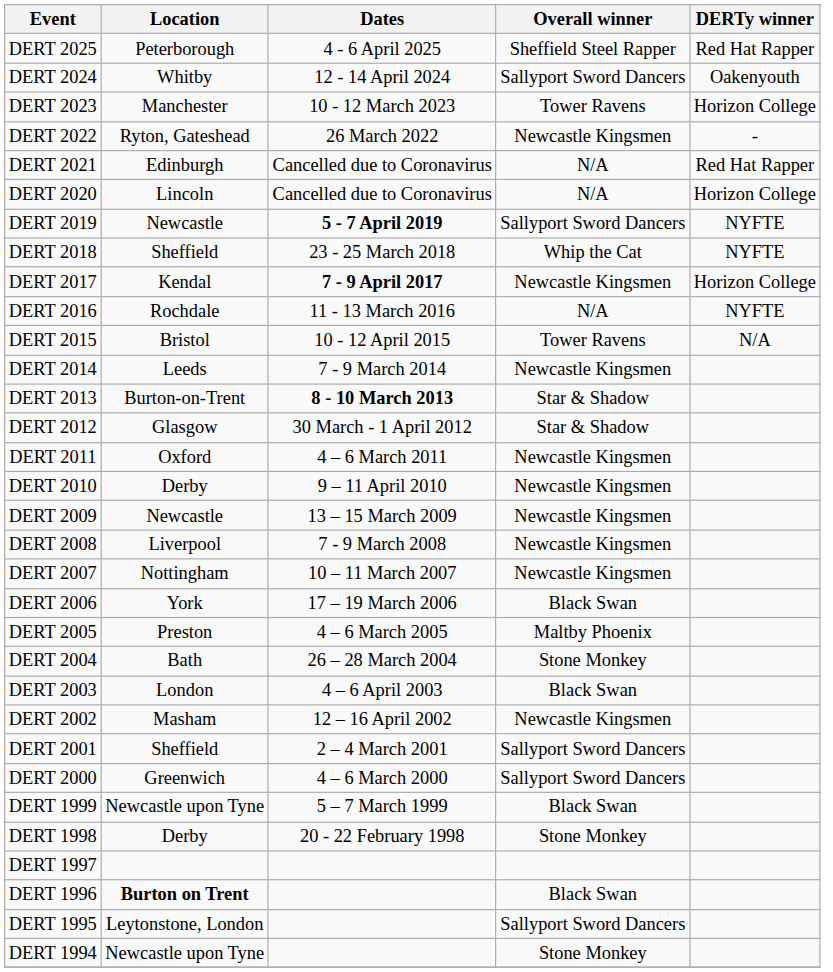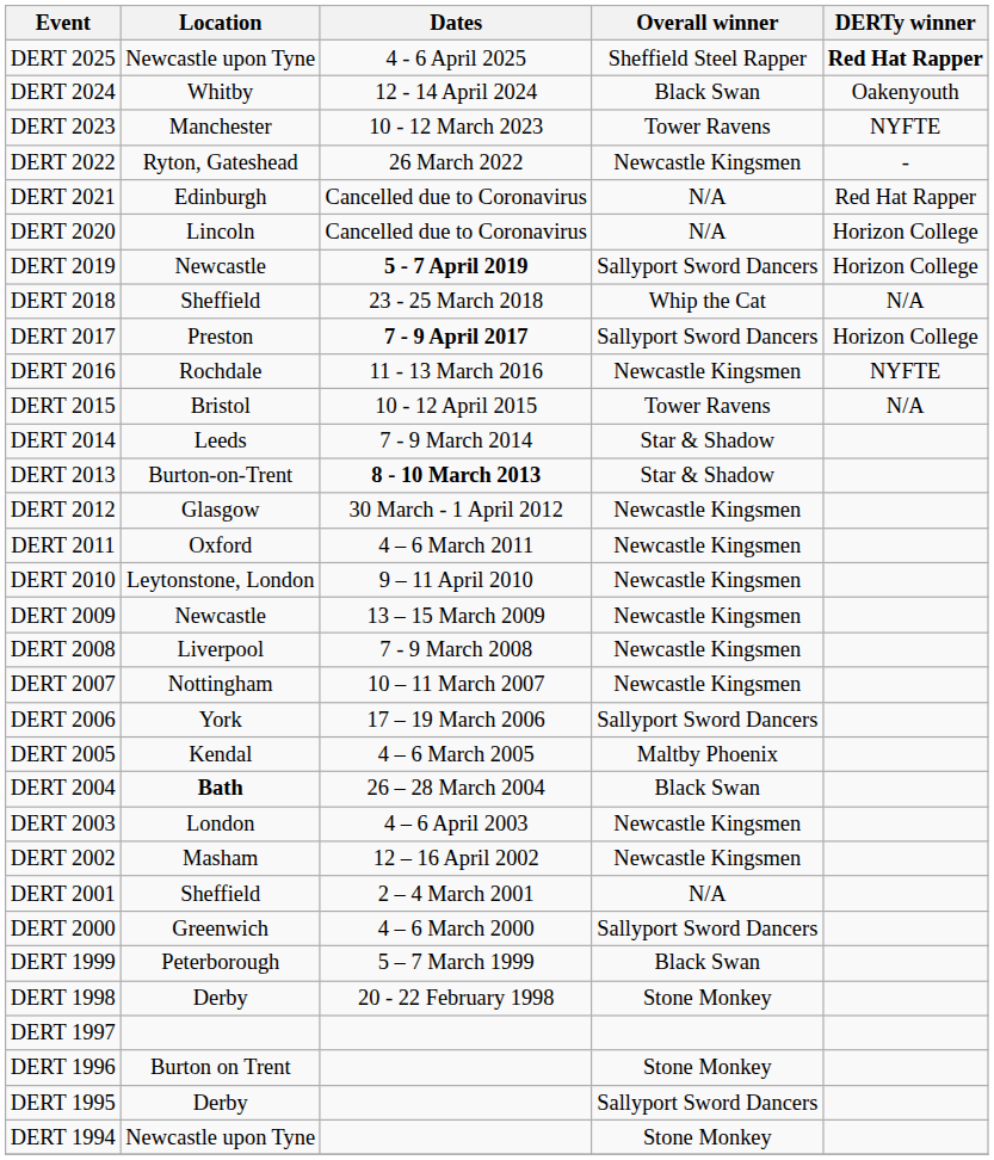DERT 2025 | Location: Peterborough -> Newcastle upon Tyne
DERT 2025 | DERTy winner: normal -> bold
DERT 2024 | Overall winner: Sallyport Sword Dancers -> Black Swan
DERT 2023 | DERTy winner: Horizon College -> NYFTE
DERT 2019 | DERTy winner: NYFTE -> Horizon College
DERT 2018 | DERTy winner: NYFTE -> N/A
DERT 2017 | Location: Kendal -> Preston
DERT 2017 | Overall winner: Newcastle Kingsmen -> Sallyport Sword Dancers
DERT 2016 | Overall winner: N/A -> Newcastle Kingsmen
DERT 2014 | Overall winner: Newcastle Kingsmen -> Star & Shadow
DERT 2012 | Overall winner: Star & Shadow -> Newcastle Kingsmen
DERT 2010 | Location: Derby -> Leytonstone, London
DERT 2006 | Overall winner: Black Swan -> Sallyport Sword Dancers
DERT 2005 | Location: Preston -> Kendal
DERT 2004 | Location: normal -> bold
DERT 2004 | Overall winner: Stone Monkey -> Black Swan
DERT 2003 | Overall winner: Black Swan -> Newcastle Kingsmen
DERT 2001 | Overall winner: Sallyport Sword Dancers -> N/A
DERT 1999 | Location: Newcastle upon Tyne -> Peterborough
DERT 1996 | Location: bold -> normal
DERT 1996 | Overall winner: Black Swan -> Stone Monkey
DERT 1995 | Location: Leytonstone, London -> Derby
